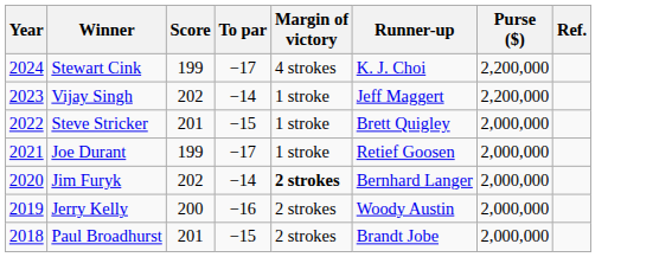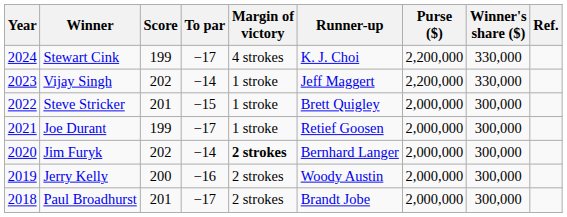+ column: Winner's share ($) | 330,000 | 330,000 | 300,000 | 300,000 | 300,000 | 300,000 | 300,000
Paul Broadhurst | To par: −15 -> −17
